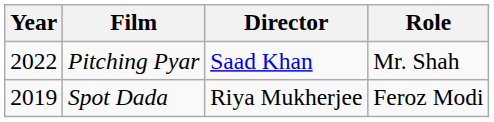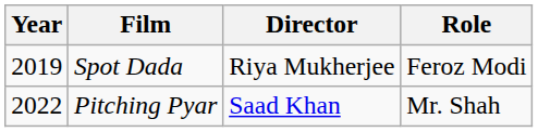rows swapped: Spot Dada <-> Pitching Pyar
